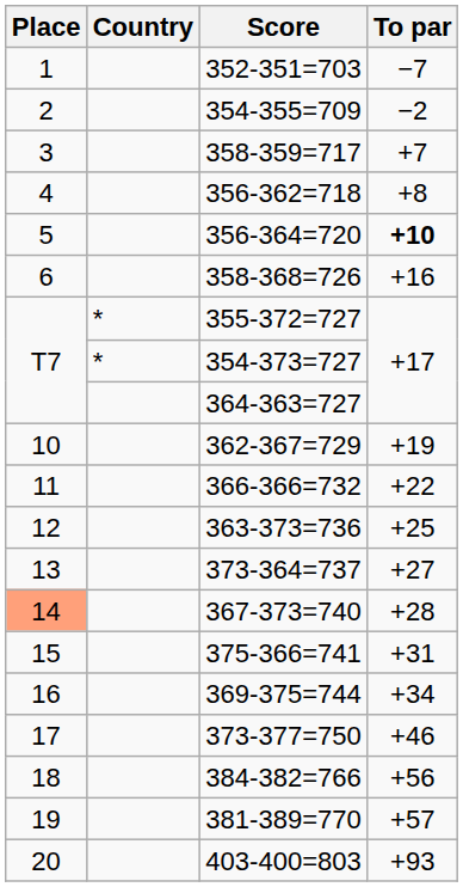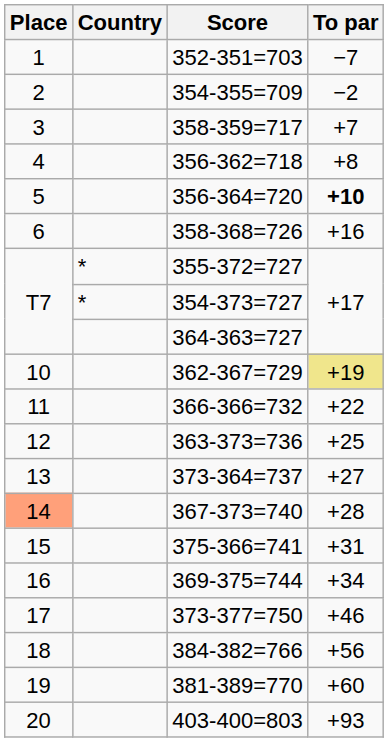362-367=729 | To par: no background -> khaki background
381-389=770 | To par: +57 -> +60
